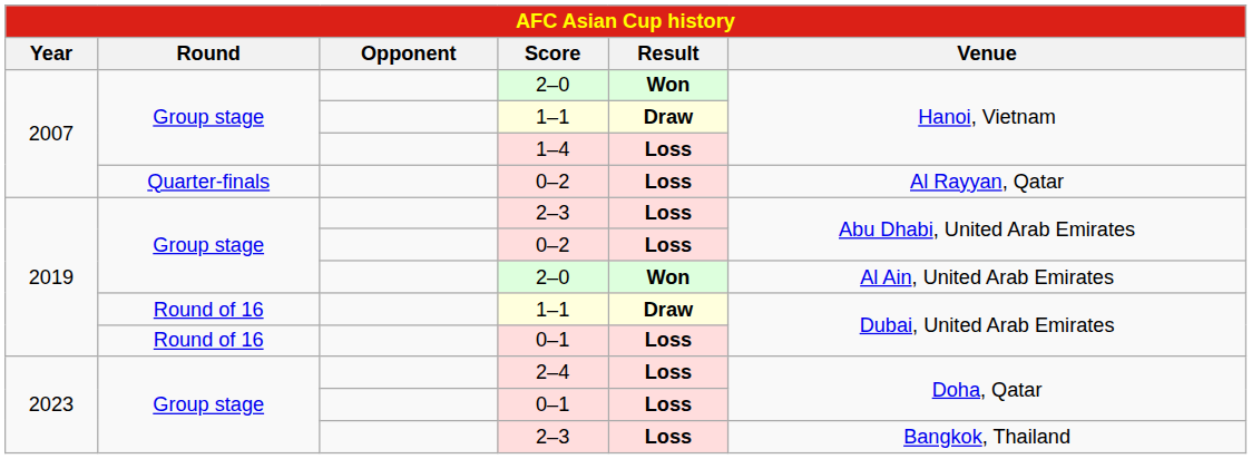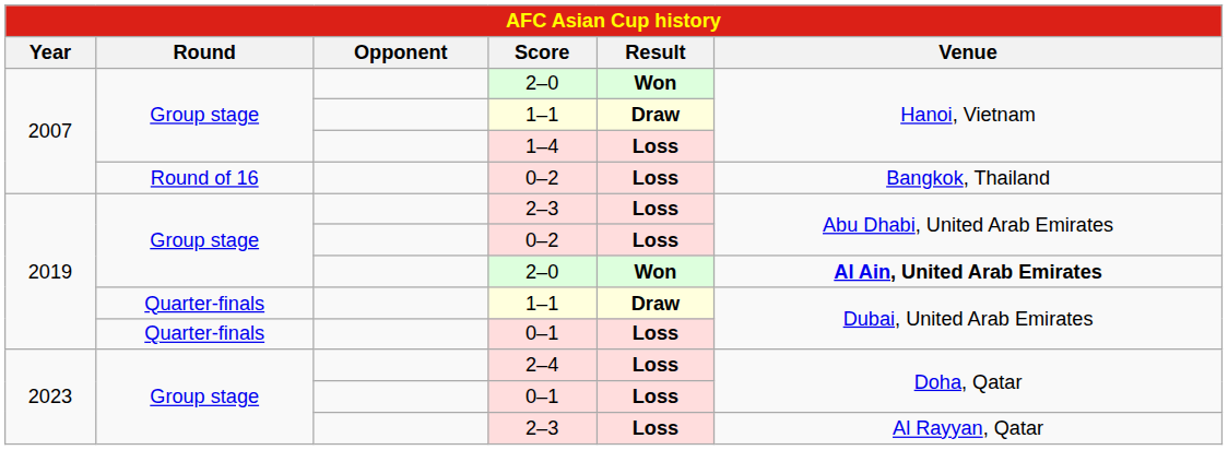2007 / 0–2 | Round: Quarter-finals -> Round of 16
2007 / 0–2 | Venue: Al Rayyan, Qatar -> Bangkok, Thailand
2019 / 2–0 | Venue: normal -> bold
2019 / 1–1 | Round: Round of 16 -> Quarter-finals
2019 / 0–1 | Round: Round of 16 -> Quarter-finals
2023 / 2–3 | Venue: Bangkok, Thailand -> Al Rayyan, Qatar
